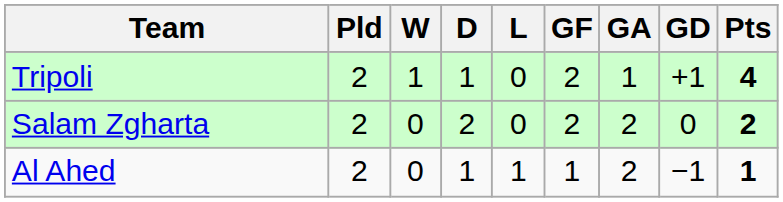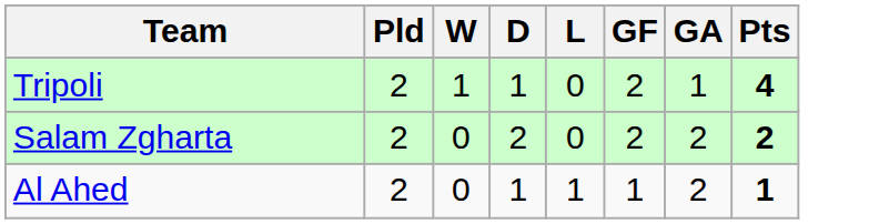- column: GD | +1 | 0 | −1
